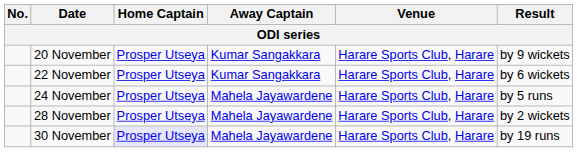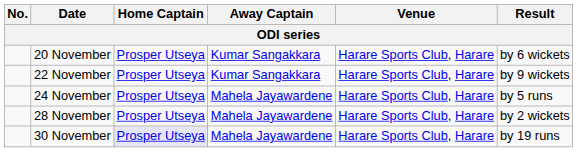20 November | Result: by 9 wickets -> by 6 wickets
22 November | Result: by 6 wickets -> by 9 wickets
